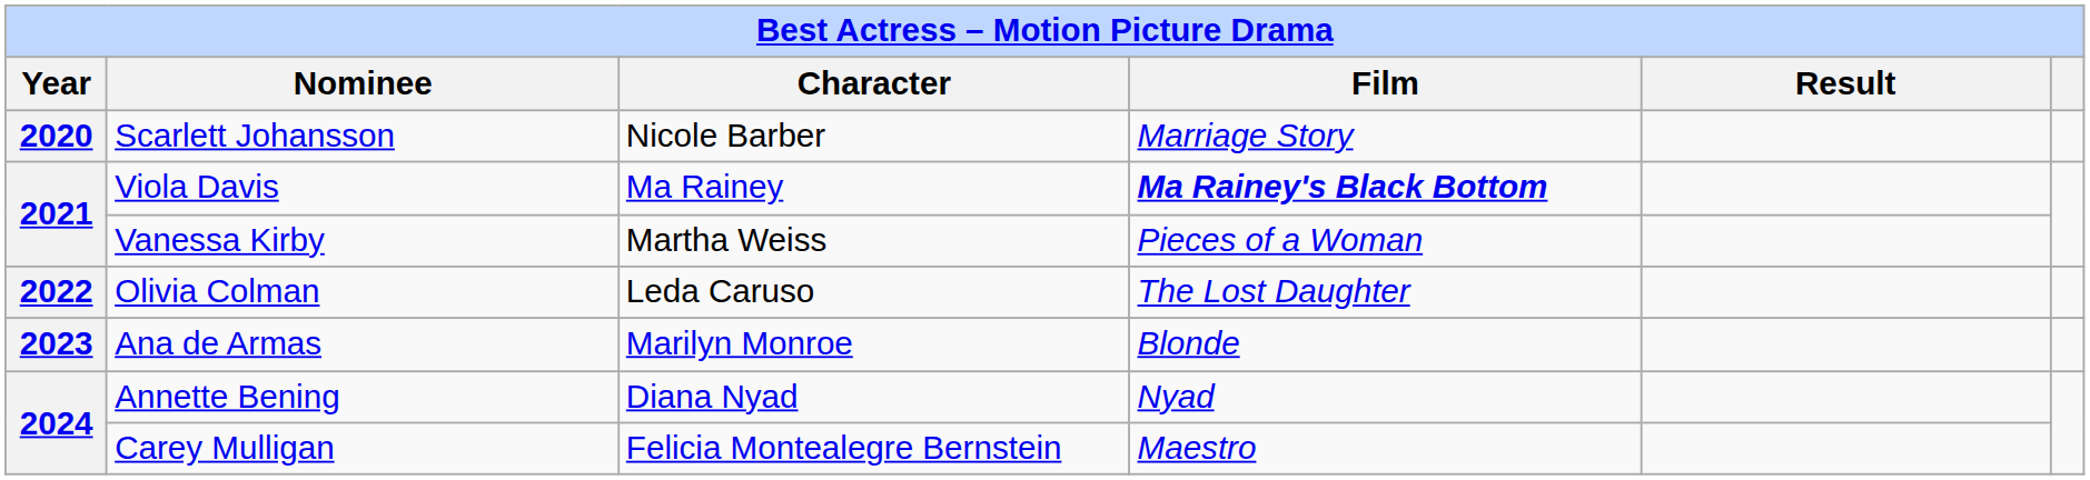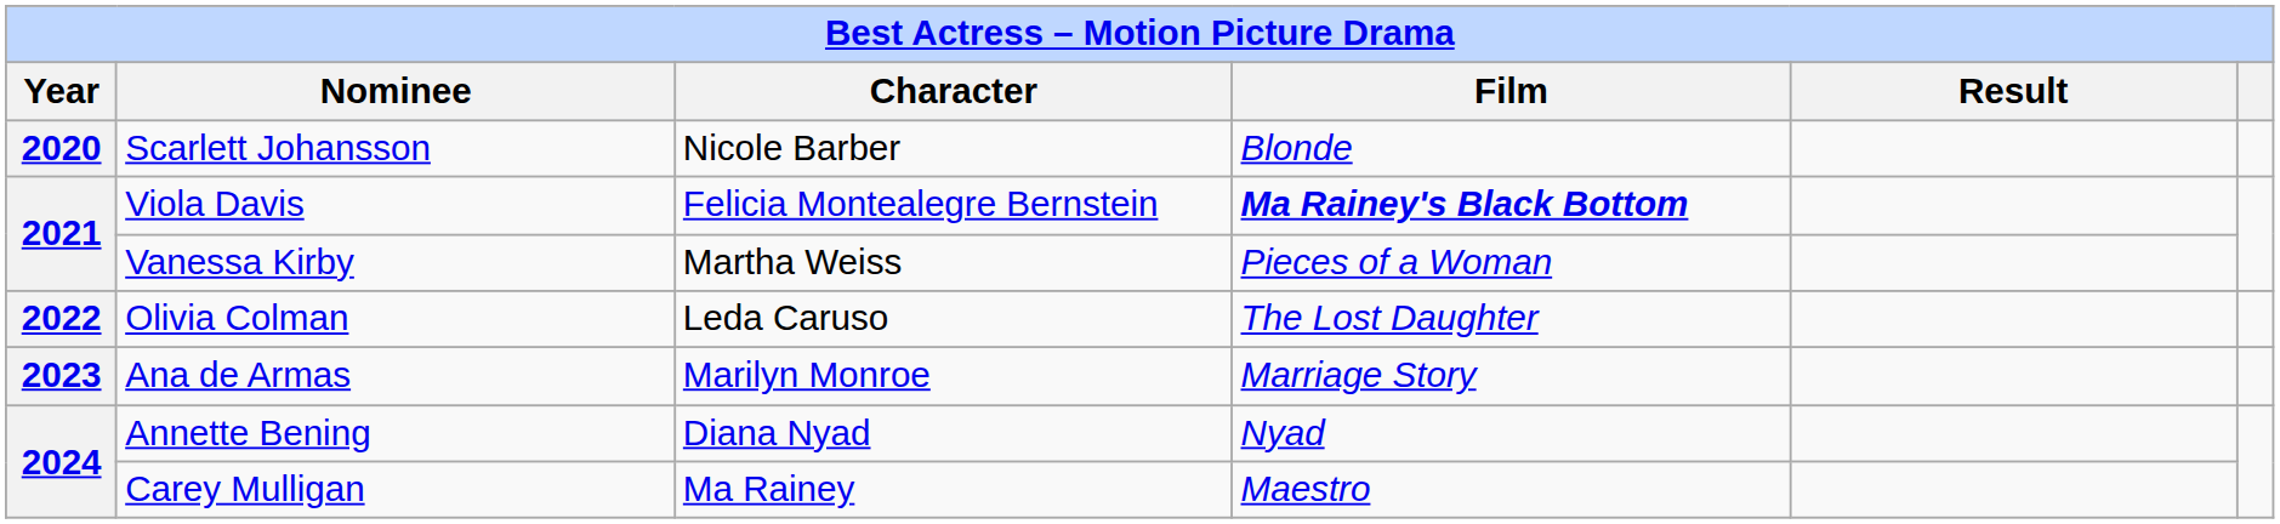Scarlett Johansson | Film: Marriage Story -> Blonde
Viola Davis | Character: Ma Rainey -> Felicia Montealegre Bernstein
Ana de Armas | Film: Blonde -> Marriage Story
Carey Mulligan | Character: Felicia Montealegre Bernstein -> Ma Rainey
